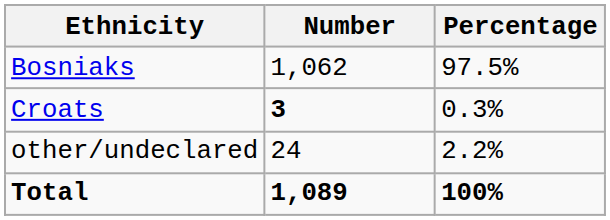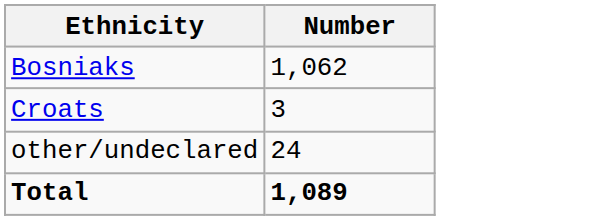- column: Percentage | 97.5% | 0.3% | 2.2% | 100%
Croats | Number: bold -> normal
